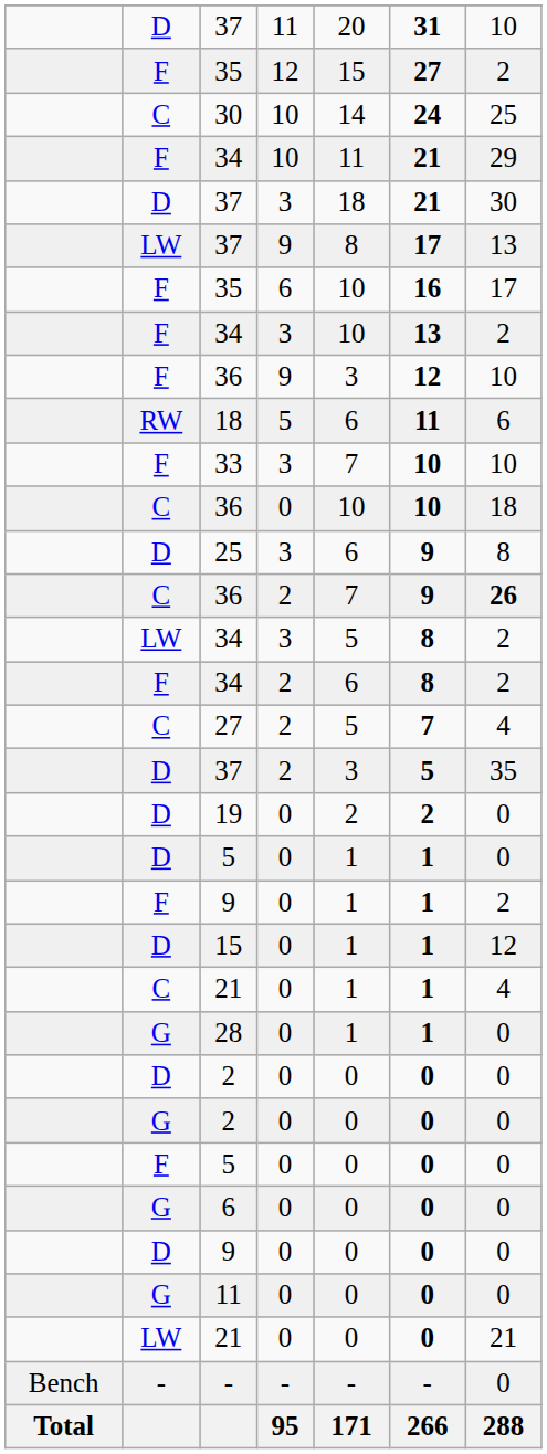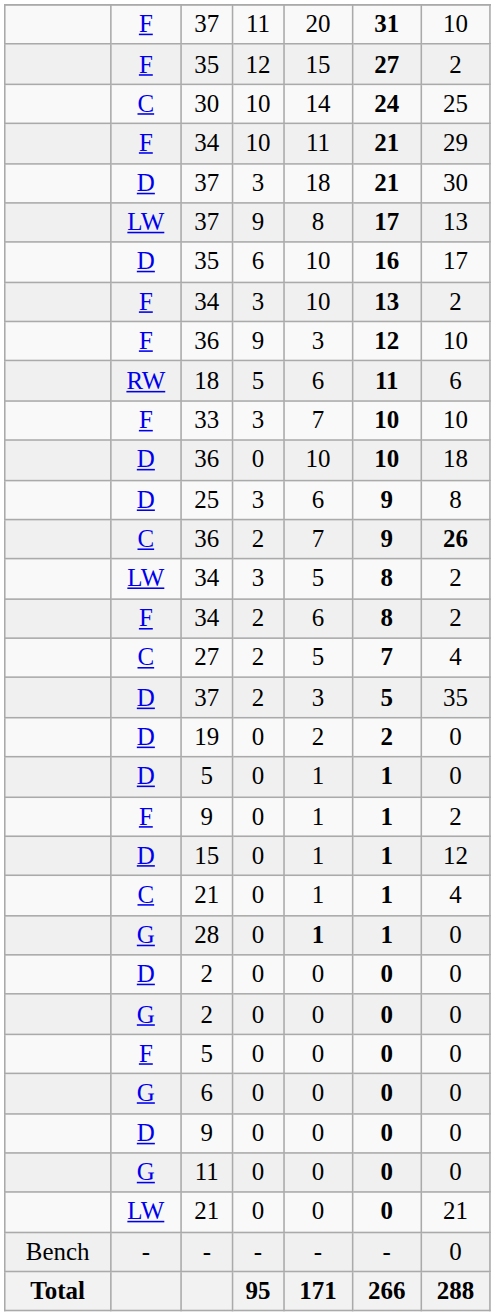37 / 11 | column 2: D -> F
35 / 6 | column 2: F -> D
36 / 0 | column 2: C -> D
28 | column 5: normal -> bold
